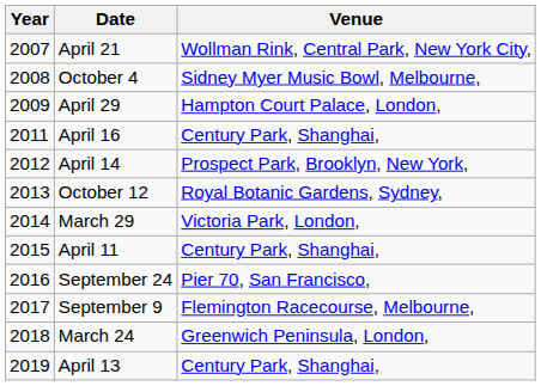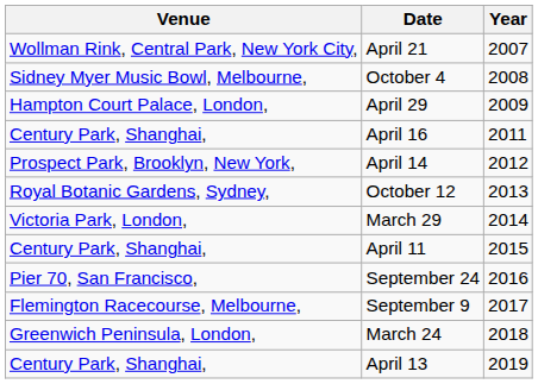columns swapped: Year <-> Venue
